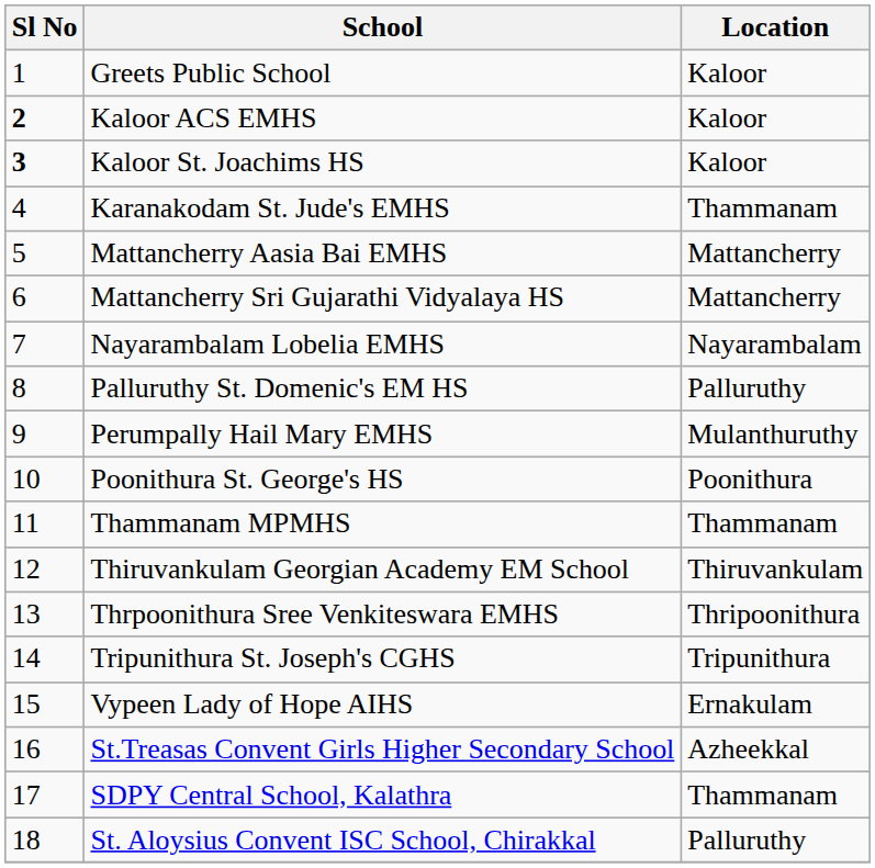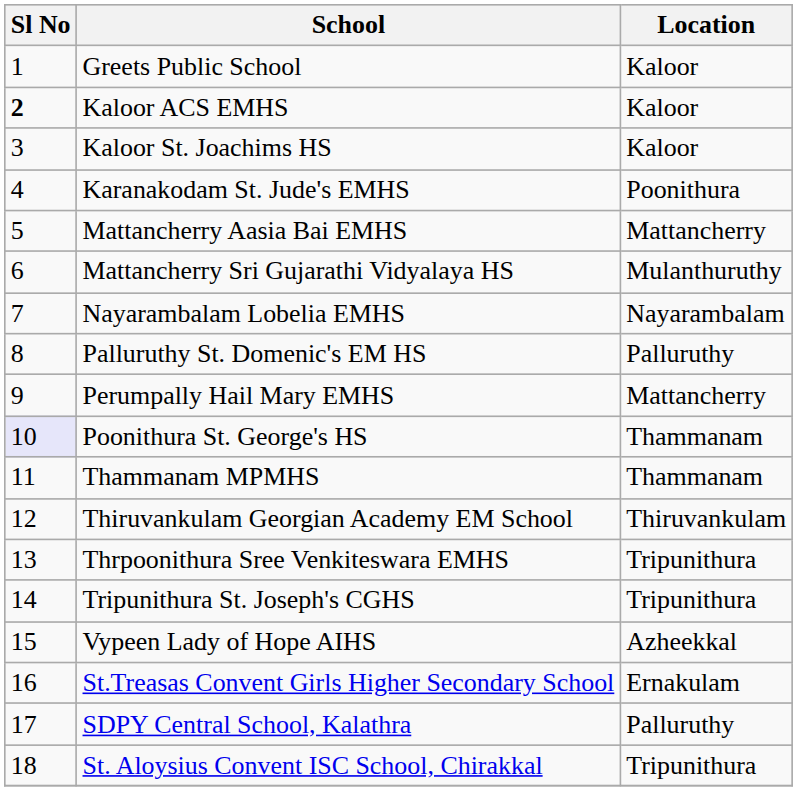Kaloor St. Joachims HS | Sl No: bold -> normal
Karanakodam St. Jude's EMHS | Location: Thammanam -> Poonithura
Mattancherry Sri Gujarathi Vidyalaya HS | Location: Mattancherry -> Mulanthuruthy
Perumpally Hail Mary EMHS | Location: Mulanthuruthy -> Mattancherry
Poonithura St. George's HS | Sl No: no background -> lavender background
Poonithura St. George's HS | Location: Poonithura -> Thammanam
Thrpoonithura Sree Venkiteswara EMHS | Location: Thripoonithura -> Tripunithura
Vypeen Lady of Hope AIHS | Location: Ernakulam -> Azheekkal
St.Treasas Convent Girls Higher Secondary School | Location: Azheekkal -> Ernakulam
SDPY Central School, Kalathra | Location: Thammanam -> Palluruthy
St. Aloysius Convent ISC School, Chirakkal | Location: Palluruthy -> Tripunithura
